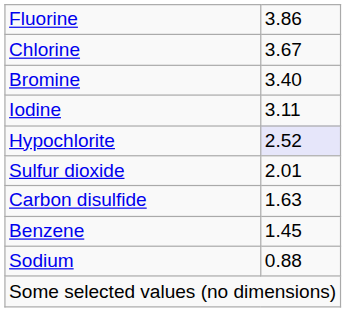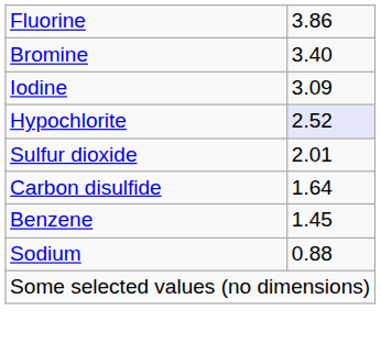- row: Chlorine | 3.67
Iodine | column 2: 3.11 -> 3.09
Carbon disulfide | column 2: 1.63 -> 1.64
